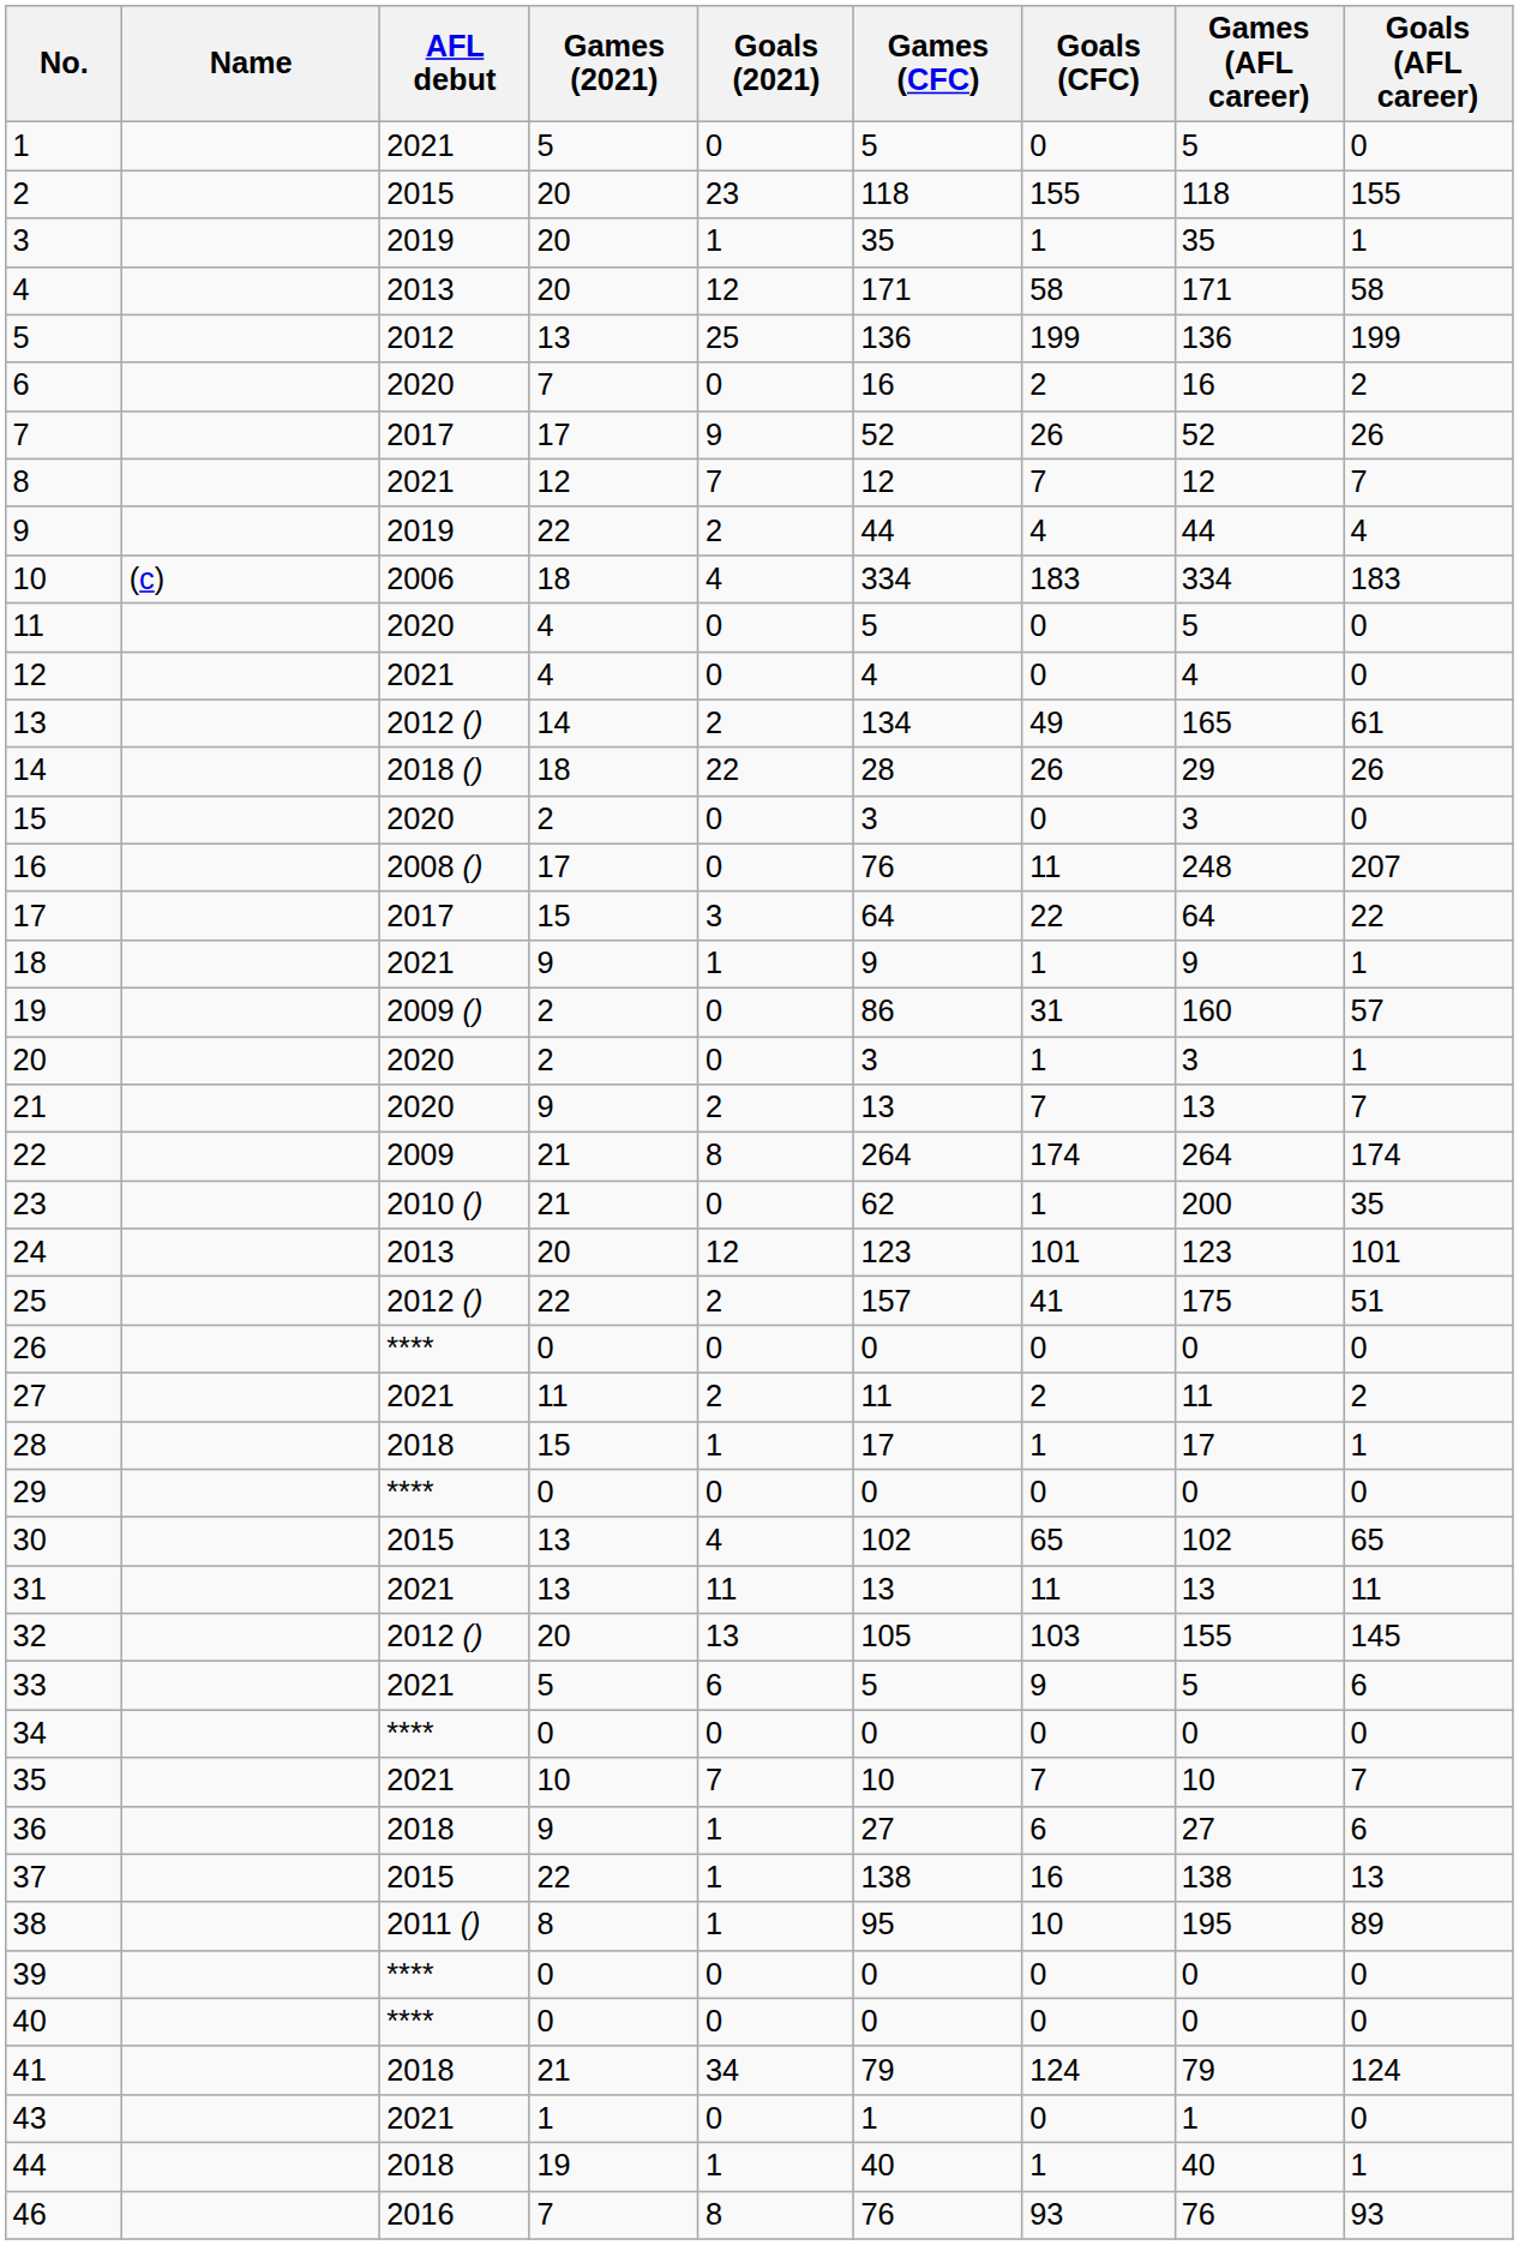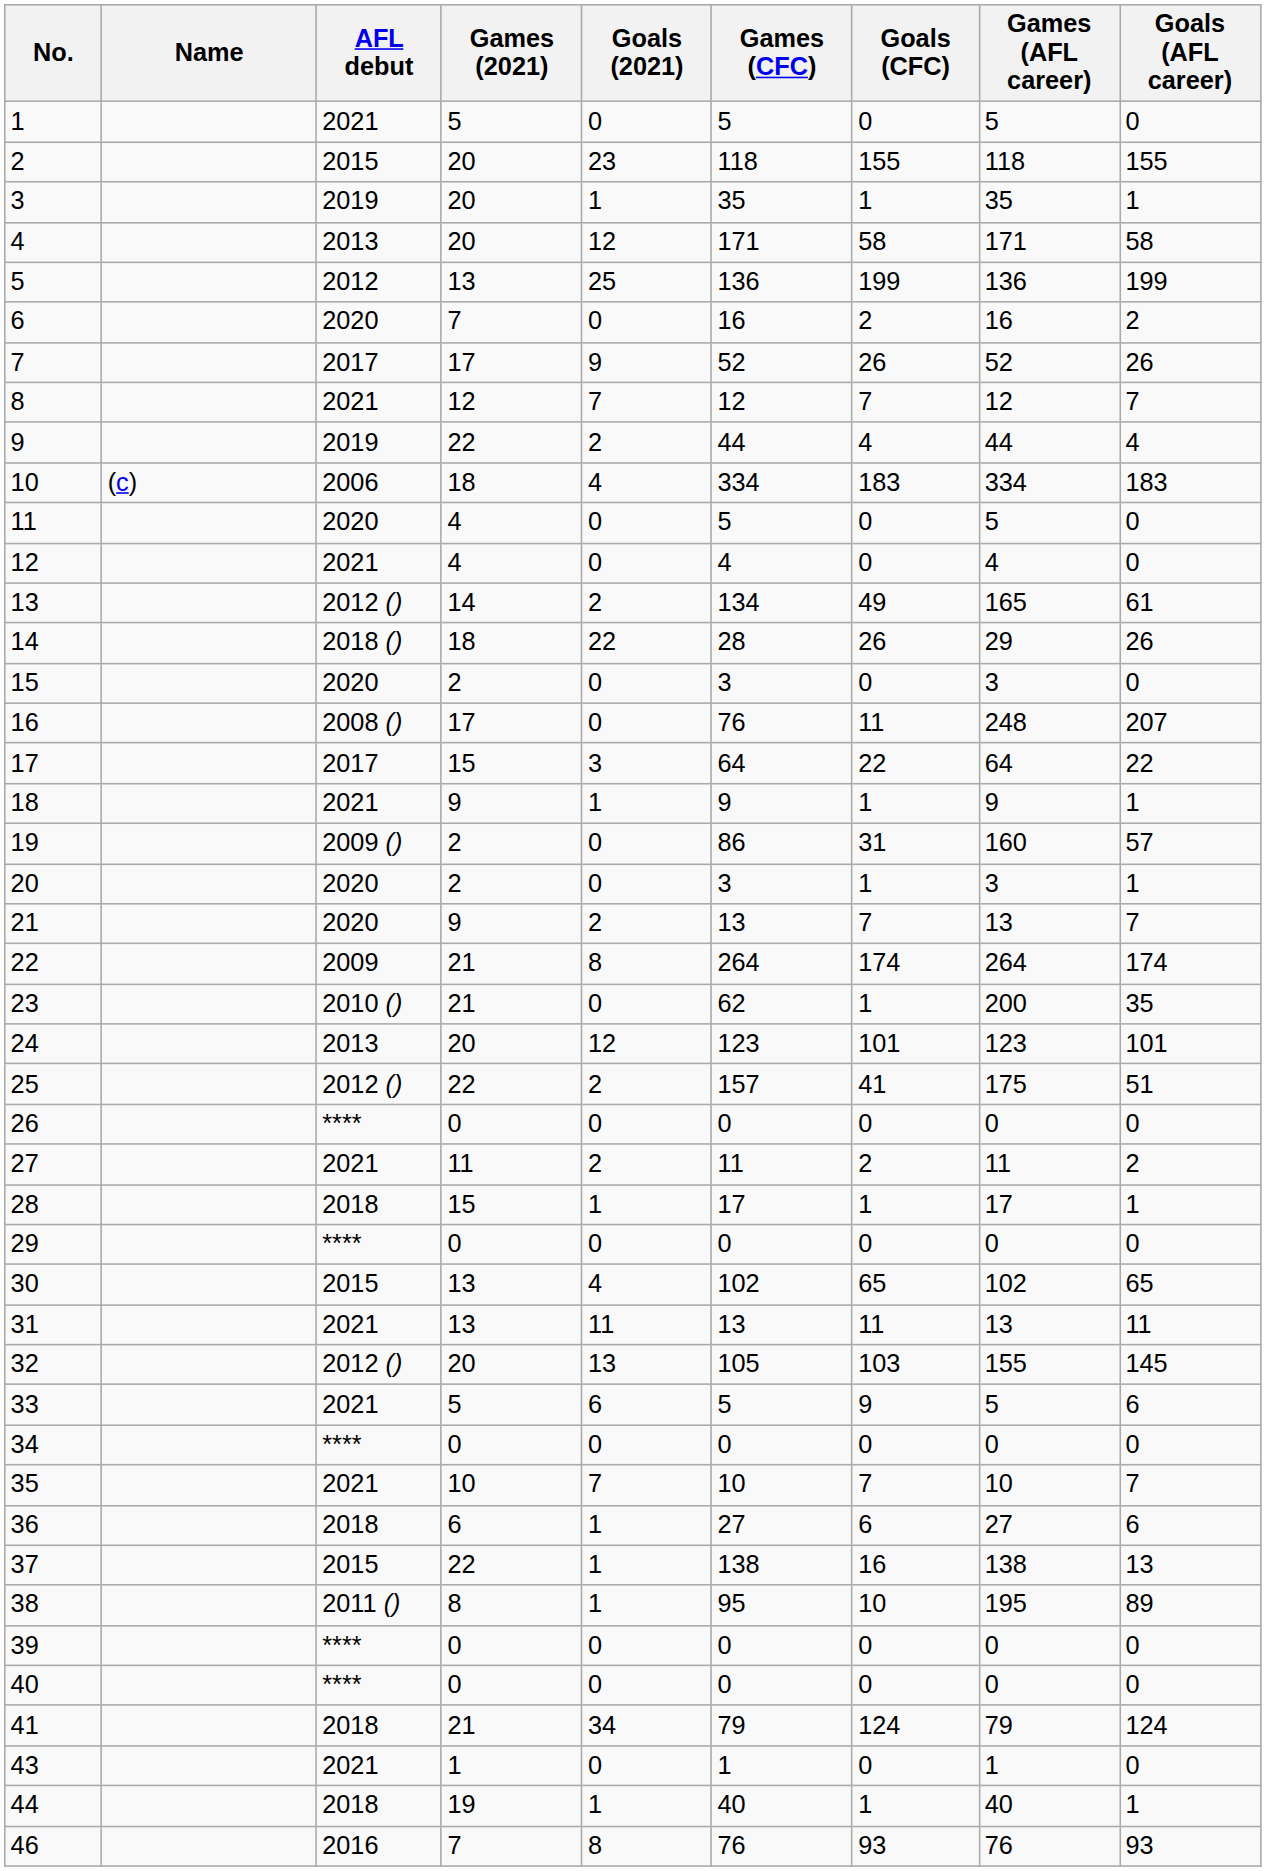36 | Games (2021): 9 -> 6
